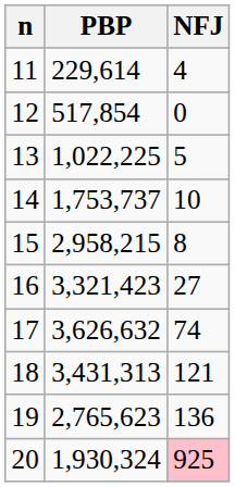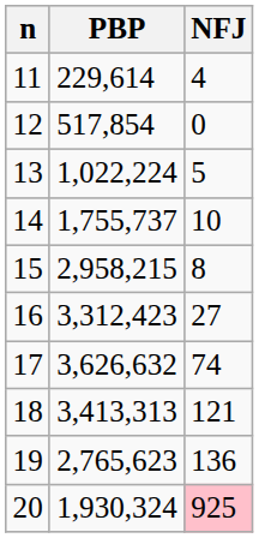13 | PBP: 1,022,225 -> 1,022,224
14 | PBP: 1,753,737 -> 1,755,737
16 | PBP: 3,321,423 -> 3,312,423
18 | PBP: 3,431,313 -> 3,413,313
